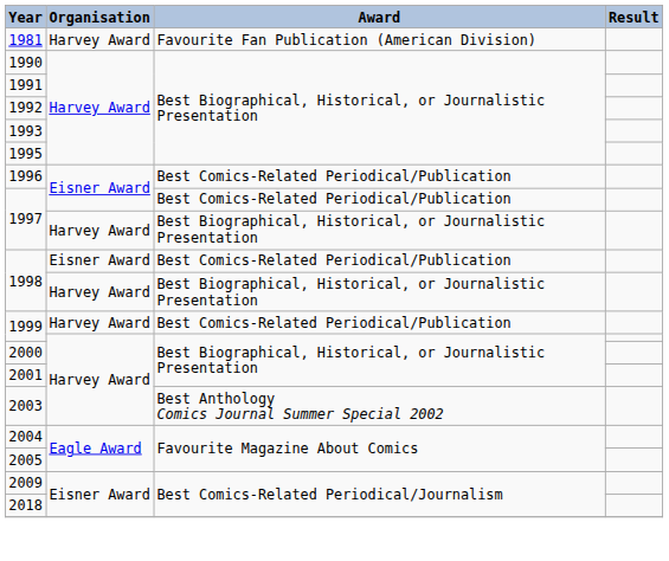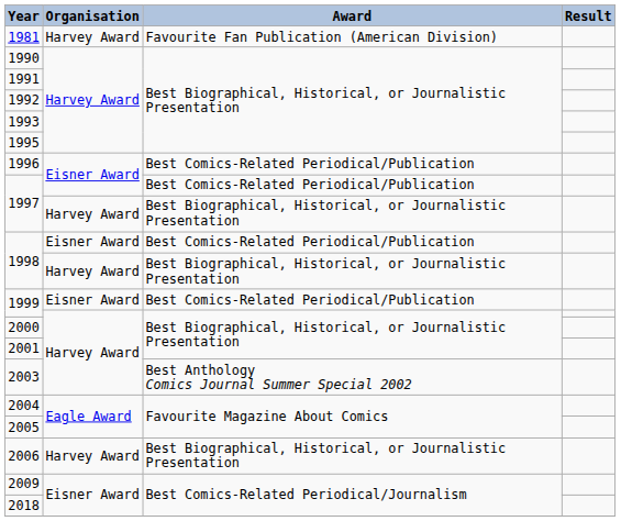1999 / Best Comics-Related Periodical/Publication | Organisation: Harvey Award -> Eisner Award
+ row: 2006 | Harvey Award | Best Biographical, Historical, or Journalistic Presentation
